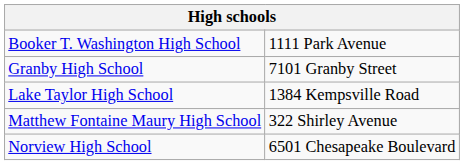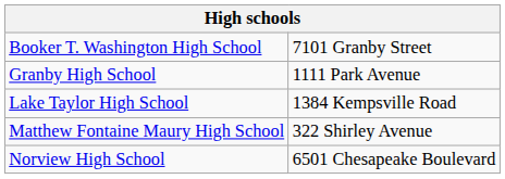Booker T. Washington High School | column 2: 1111 Park Avenue -> 7101 Granby Street
Granby High School | column 2: 7101 Granby Street -> 1111 Park Avenue
